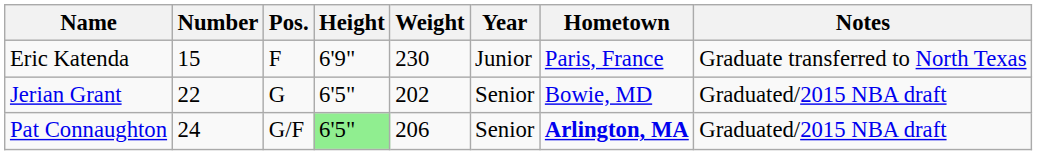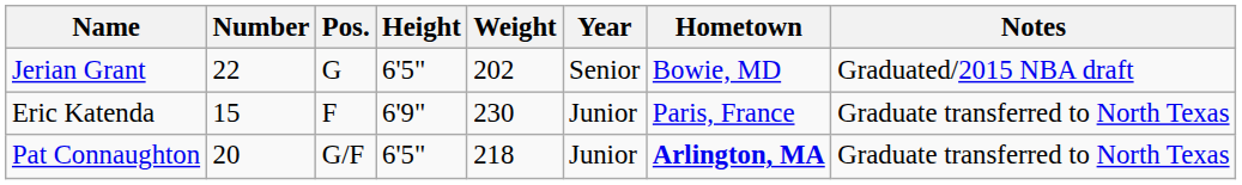rows swapped: Eric Katenda <-> Jerian Grant
Pat Connaughton | Number: 24 -> 20
Pat Connaughton | Height: lightgreen background -> no background
Pat Connaughton | Weight: 206 -> 218
Pat Connaughton | Year: Senior -> Junior
Pat Connaughton | Notes: Graduated/2015 NBA draft -> Graduate transferred to North Texas
